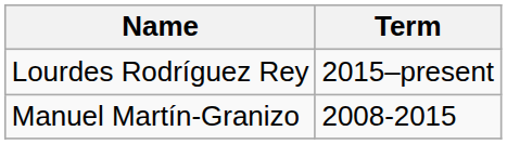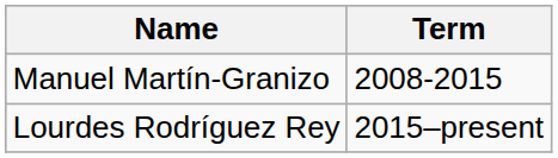rows swapped: Manuel Martín-Granizo <-> Lourdes Rodríguez Rey
